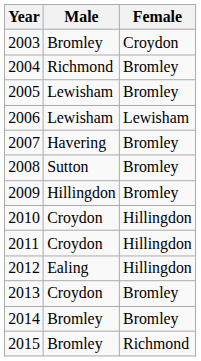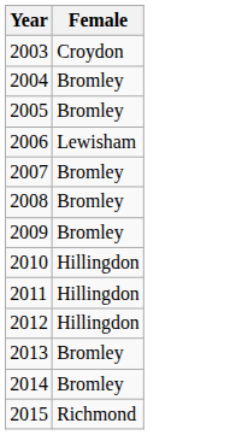- column: Male | Bromley | Richmond | Lewisham | Lewisham | Havering | Sutton | Hillingdon | Croydon | Croydon | Ealing | Croydon | Bromley | Bromley
